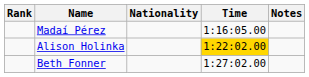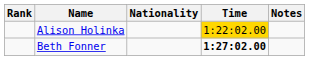- row: Madaí Pérez | 1:16:05.00
Beth Fonner | Time: normal -> bold
